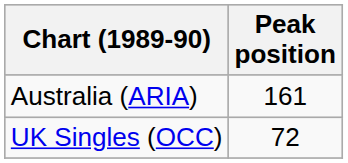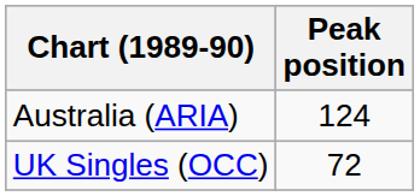Australia (ARIA) | Peak position: 161 -> 124
